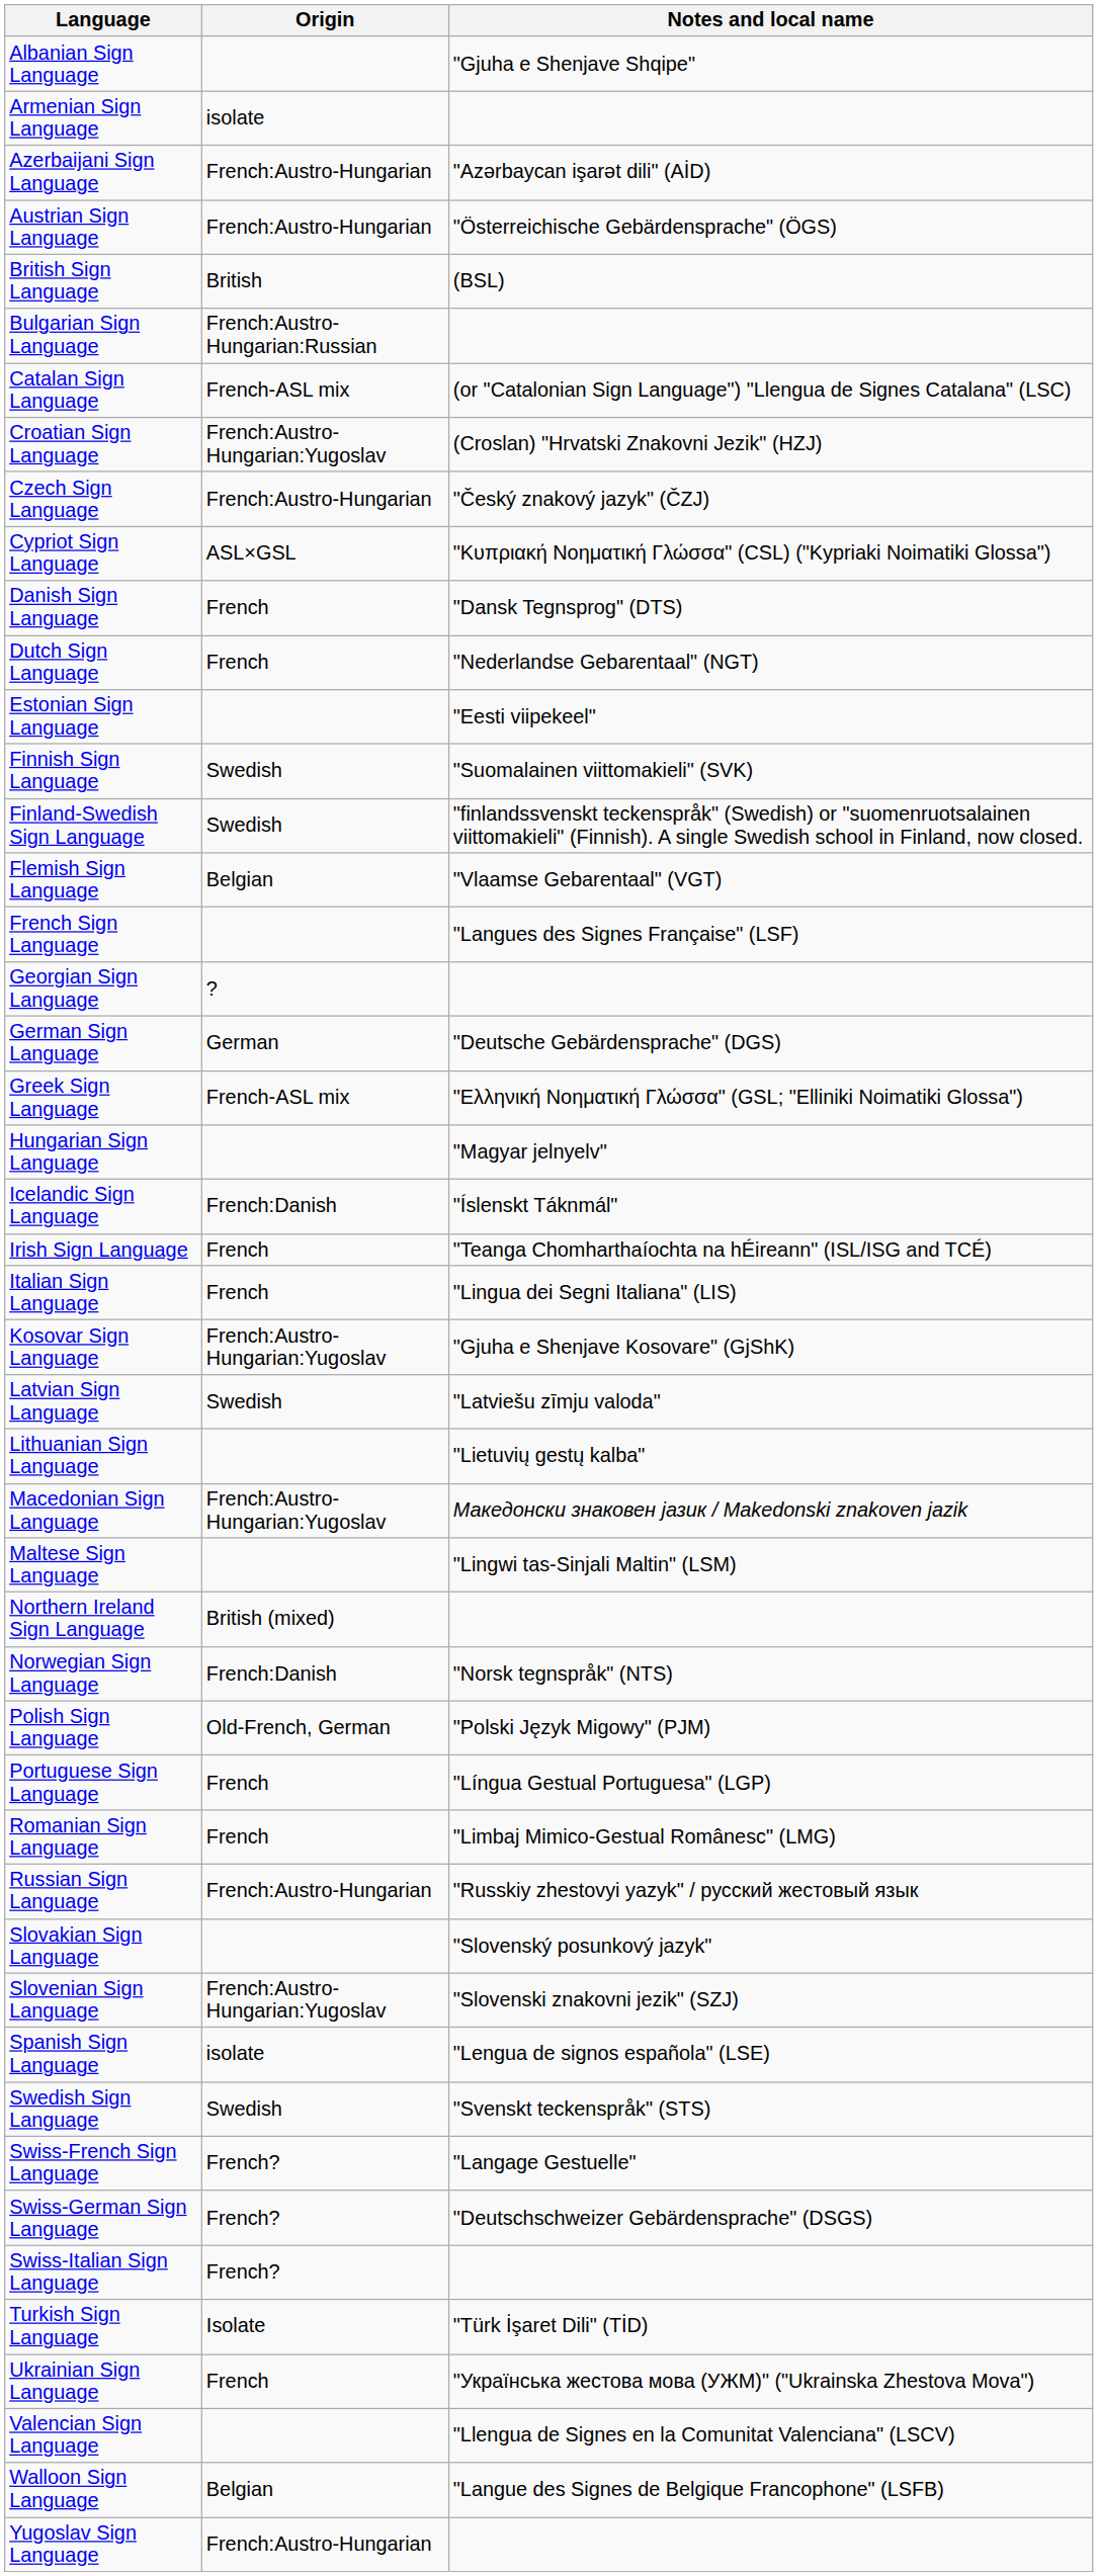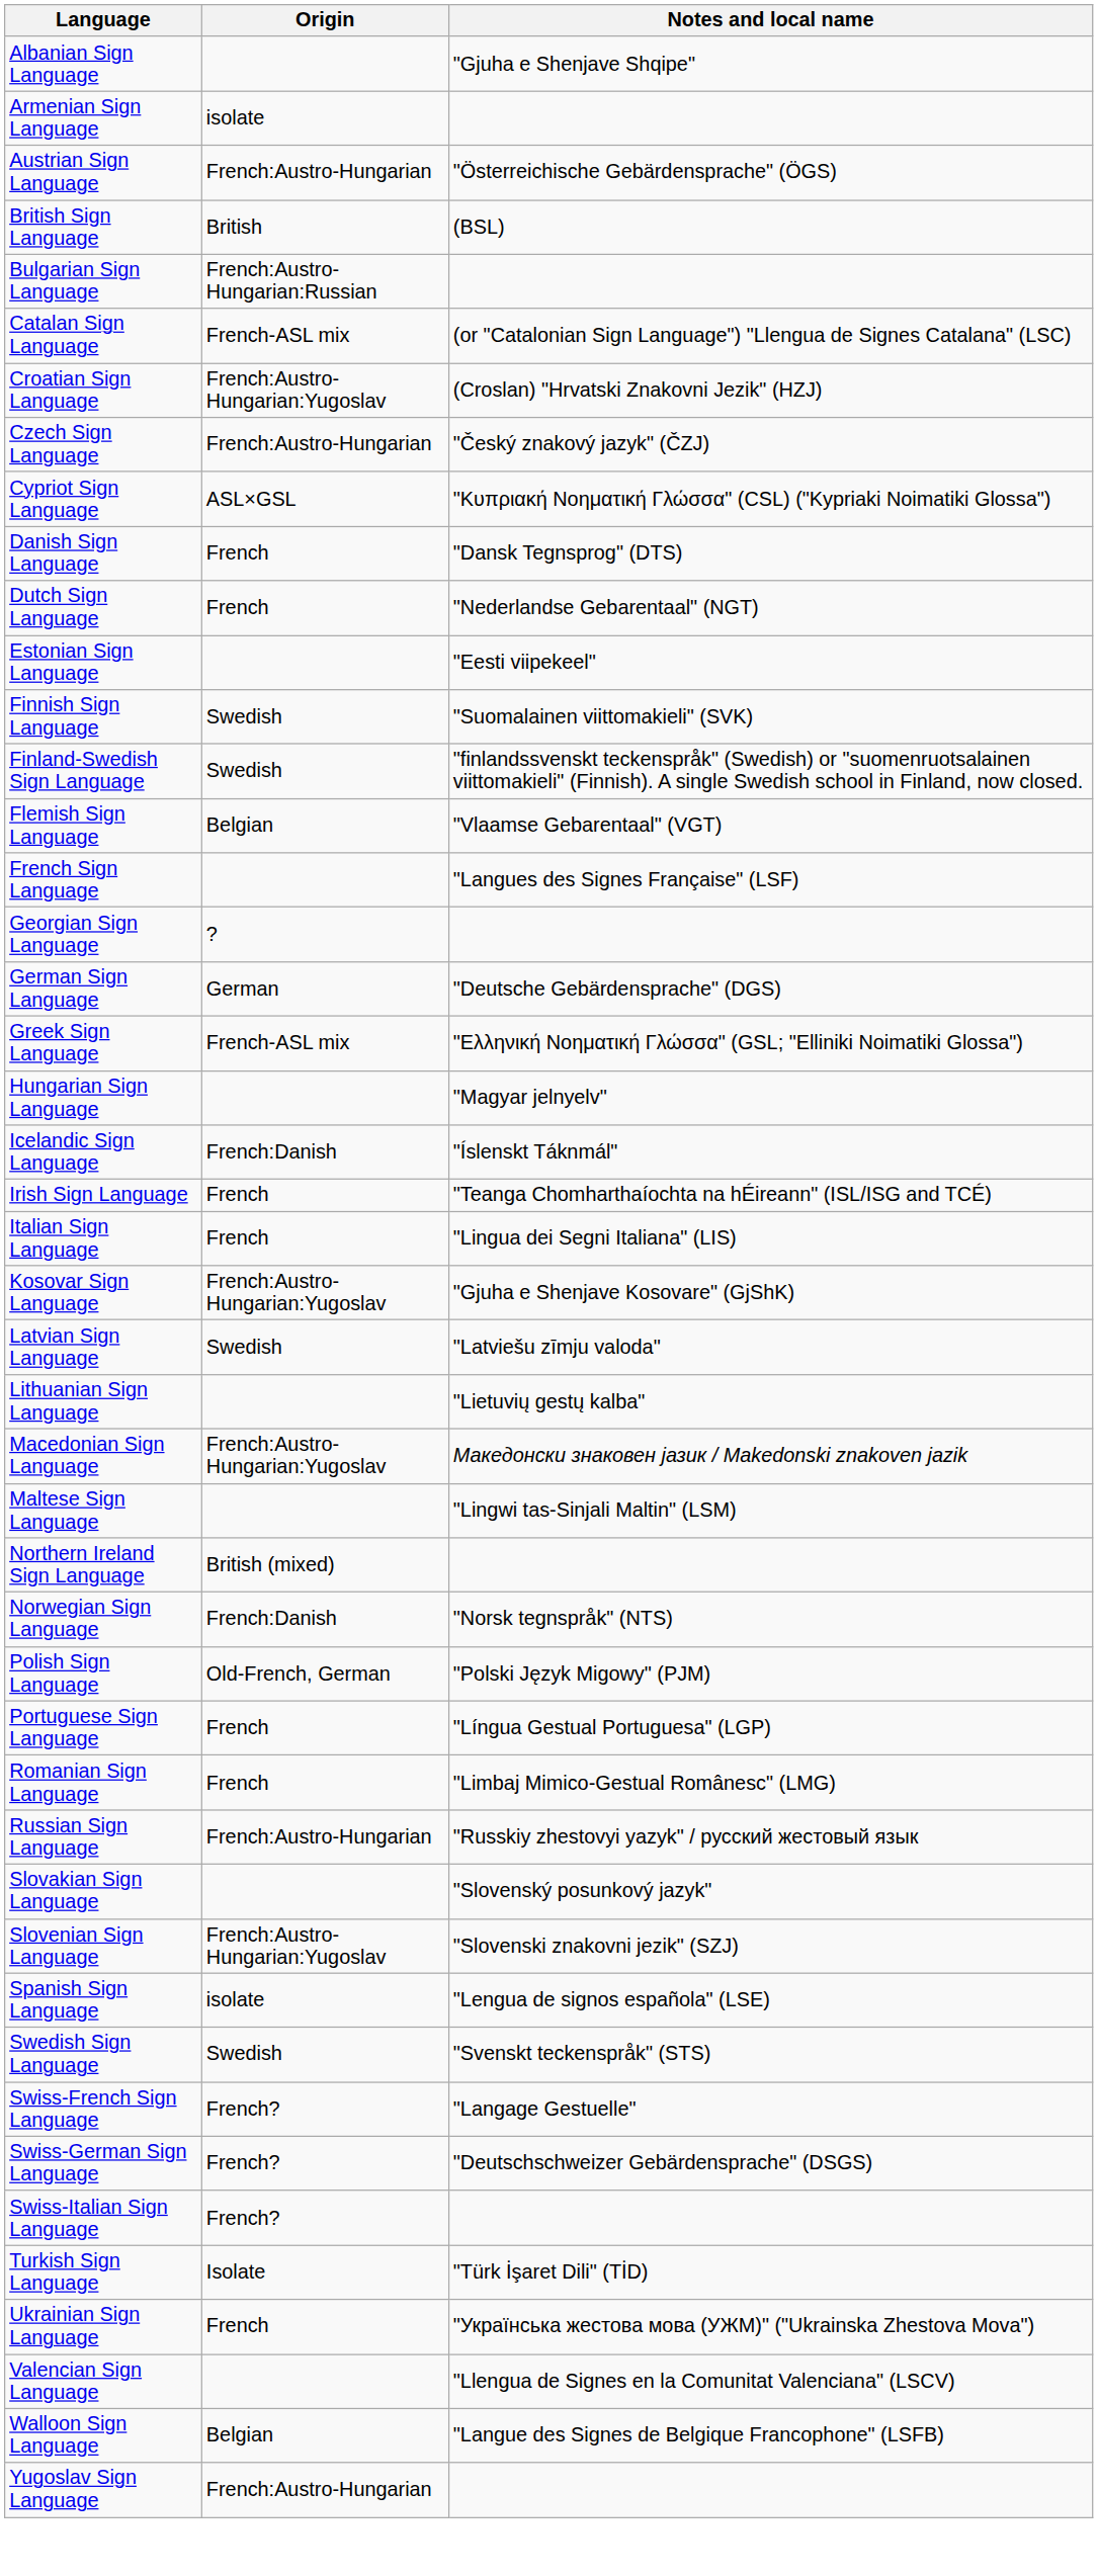- row: Azerbaijani Sign Language | French:Austro-Hungarian | "Azərbaycan işarət dili" (AİD)
